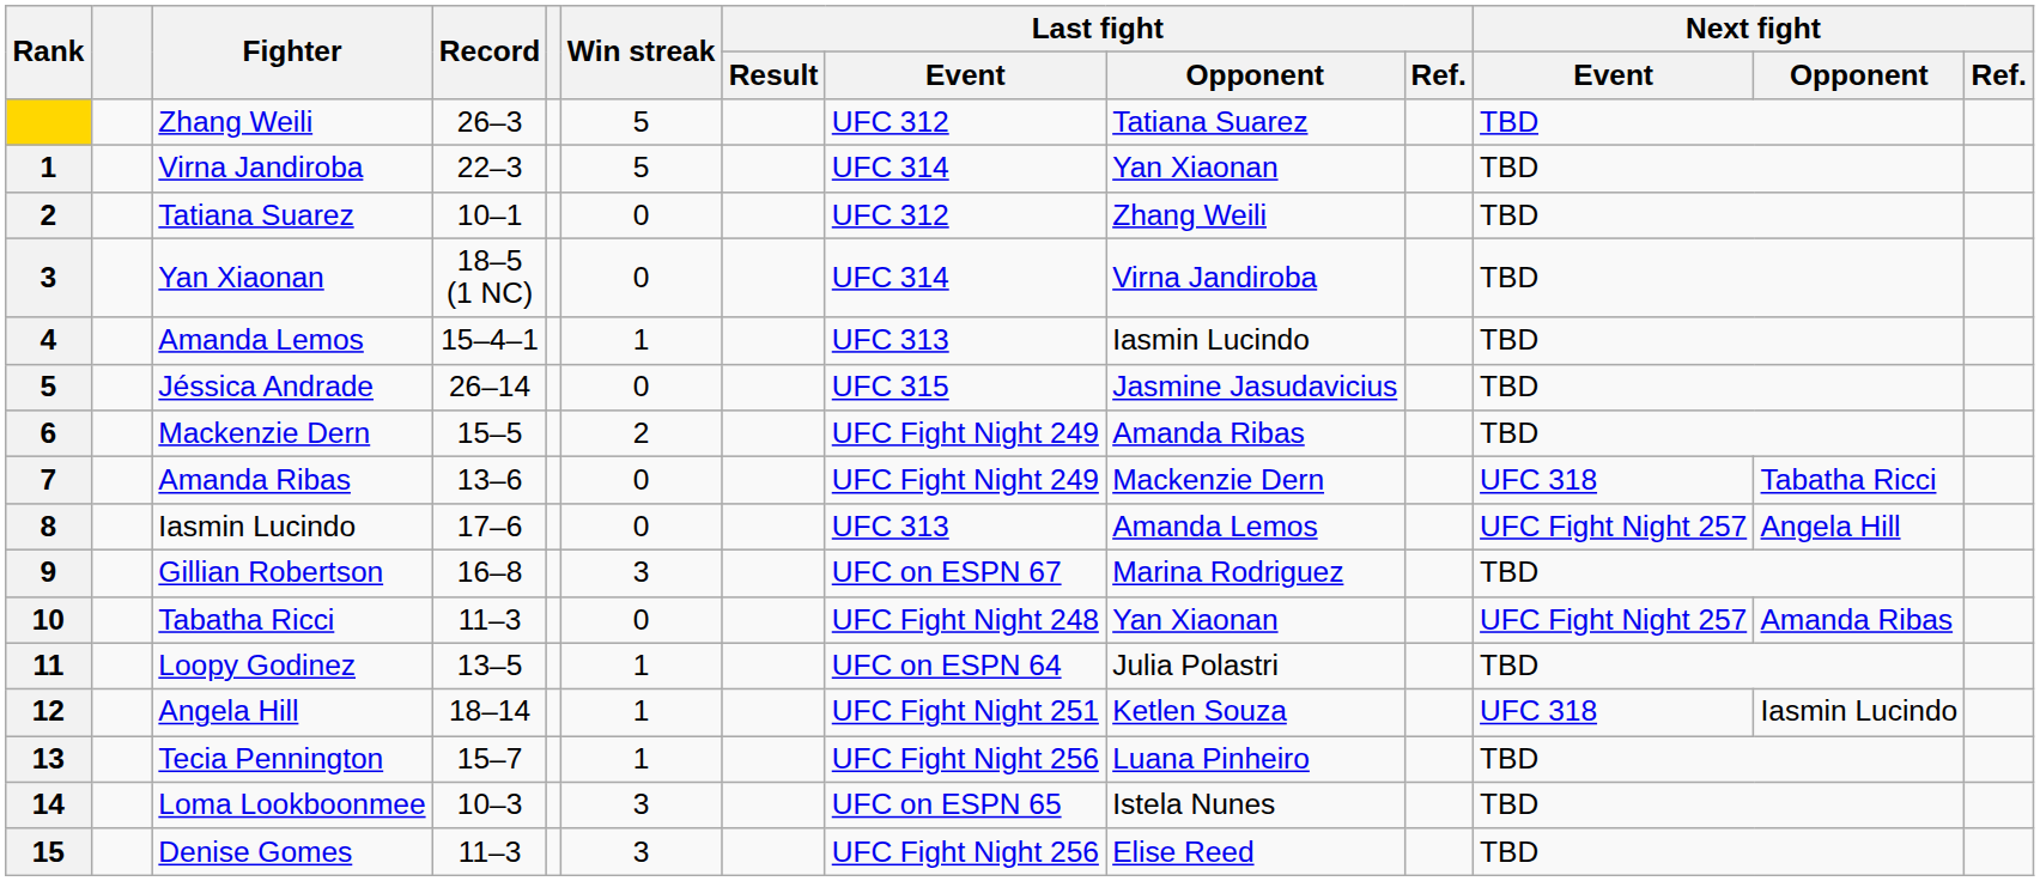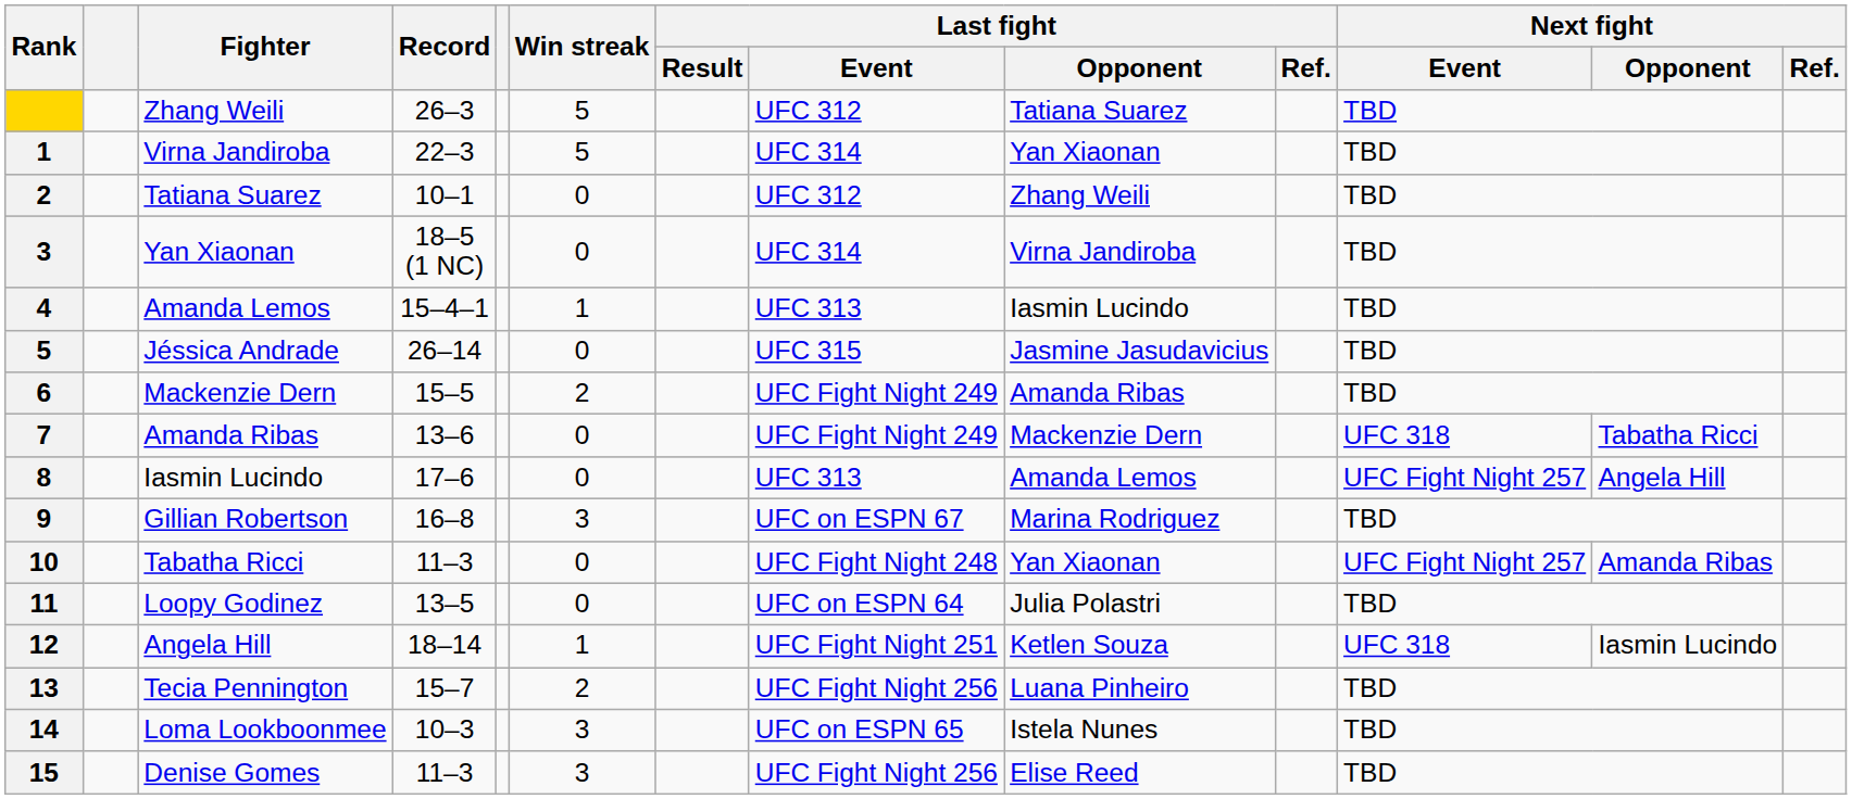11 | Win streak: 1 -> 0
13 | Win streak: 1 -> 2
